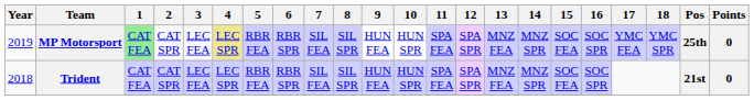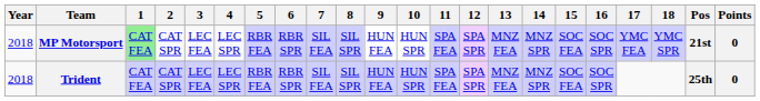MP Motorsport | Year: 2019 -> 2018
MP Motorsport | 4: khaki background -> no background
MP Motorsport | Pos: 25th -> 21st
Trident | Pos: 21st -> 25th
